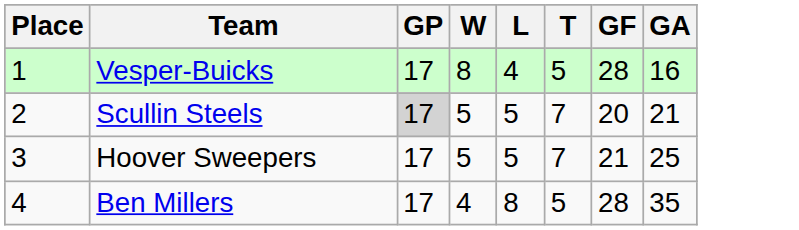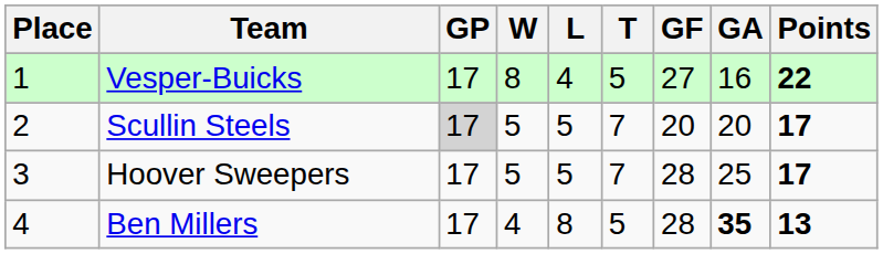+ column: Points | 22 | 17 | 17 | 13
Vesper-Buicks | GF: 28 -> 27
Scullin Steels | GA: 21 -> 20
Hoover Sweepers | GF: 21 -> 28
Ben Millers | GA: normal -> bold
